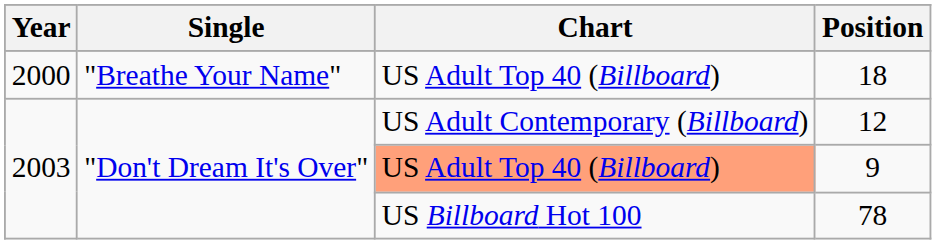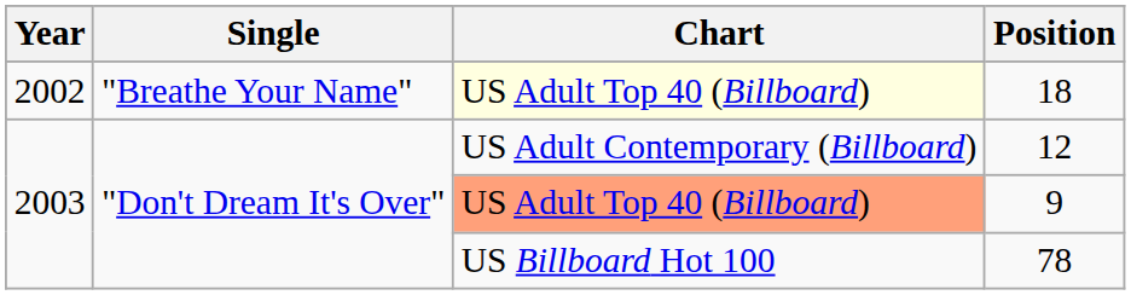18 | Year: 2000 -> 2002
18 | Chart: no background -> lightyellow background
